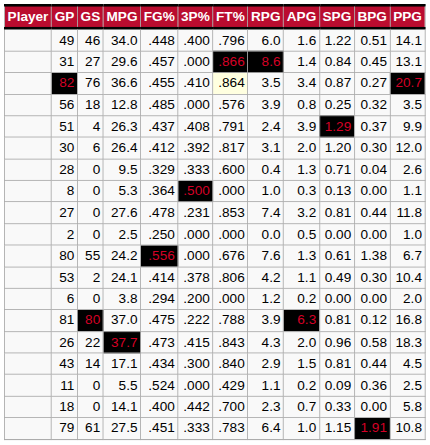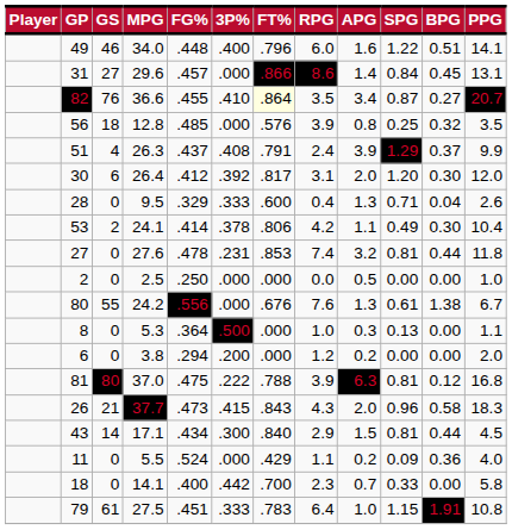rows swapped: 8 <-> 53
26 | GS: 22 -> 21
11 | PPG: 2.5 -> 4.0
